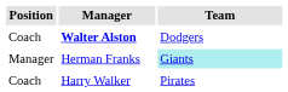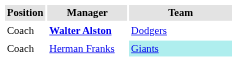Herman Franks | Position: Manager -> Coach
- row: Coach | Harry Walker | Pirates
